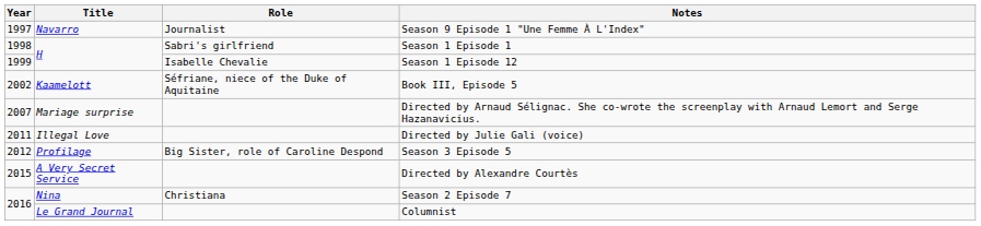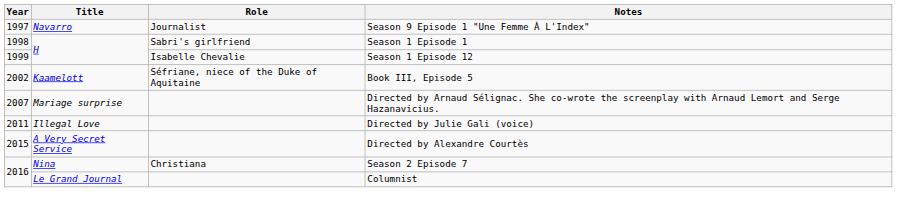- row: 2012 | Profilage | Big Sister, role of Caroline Despond | Season 3 Episode 5
